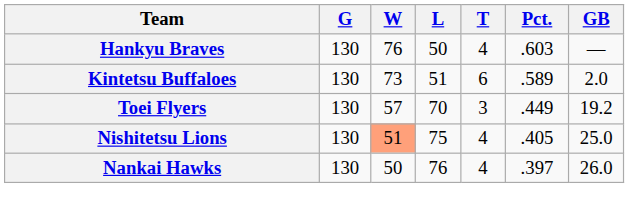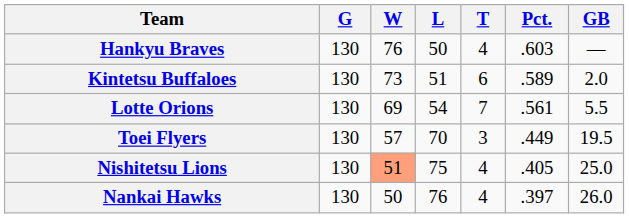+ row: Lotte Orions | 130 | 69 | 54 | 7 | .561 | 5.5
Toei Flyers | GB: 19.2 -> 19.5
